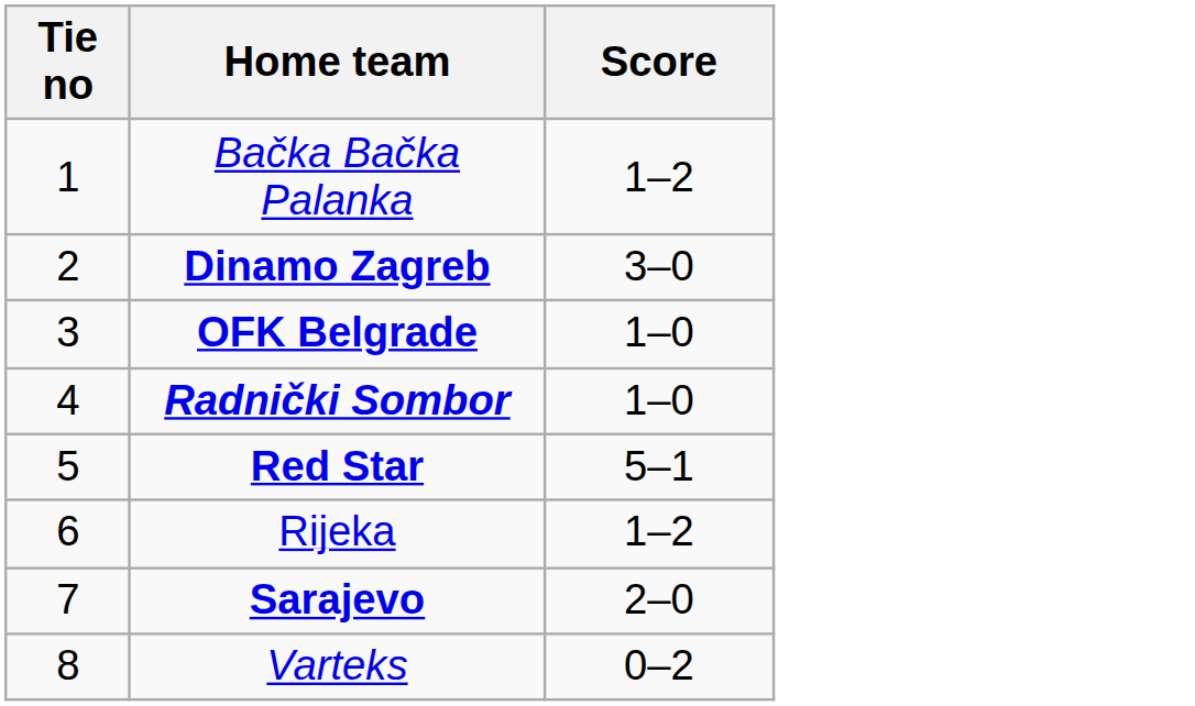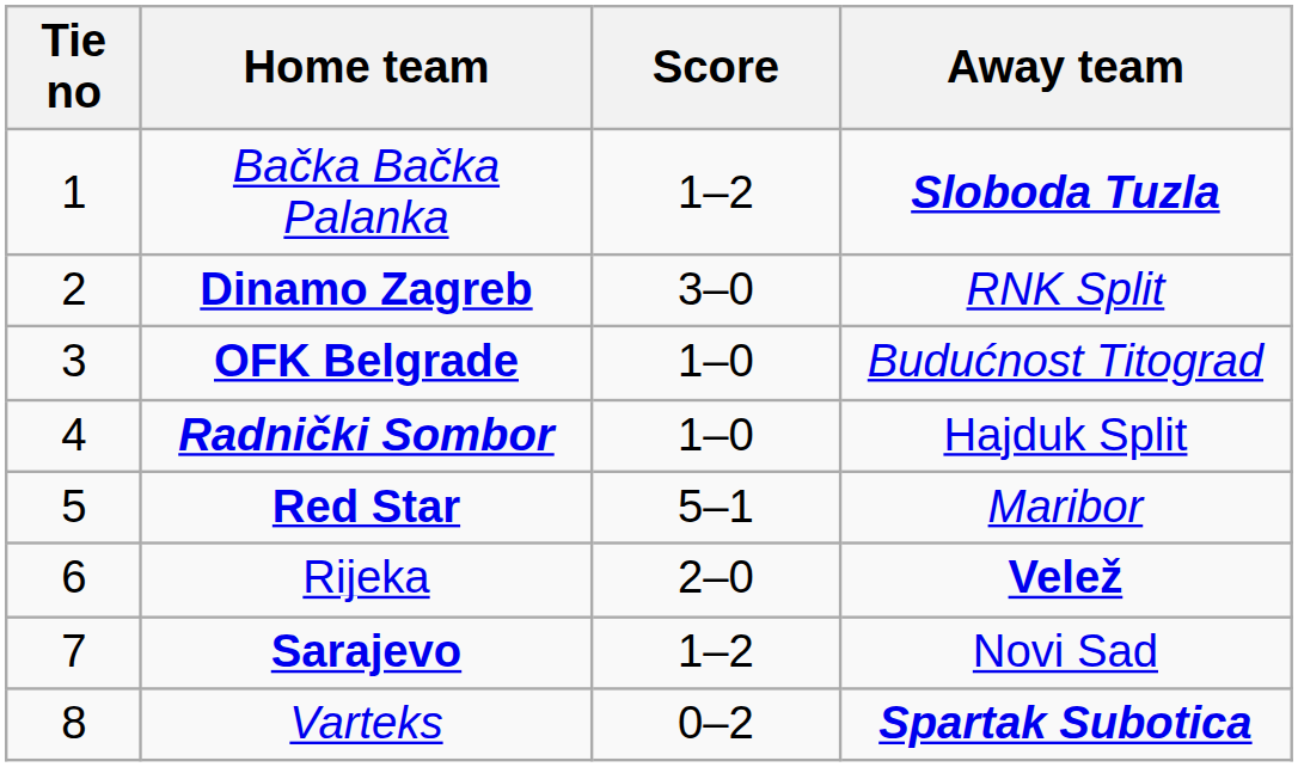+ column: Away team | Sloboda Tuzla | RNK Split | Budućnost Titograd | Hajduk Split | Maribor | Velež | Novi Sad | Spartak Subotica
Rijeka | Score: 1–2 -> 2–0
Sarajevo | Score: 2–0 -> 1–2
